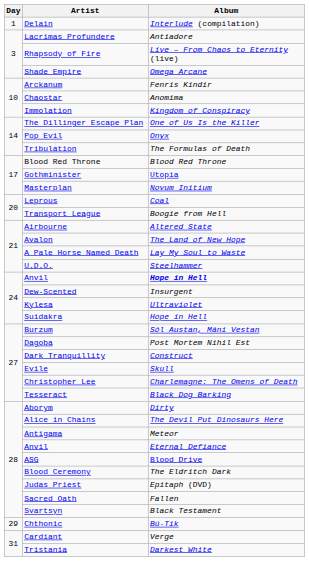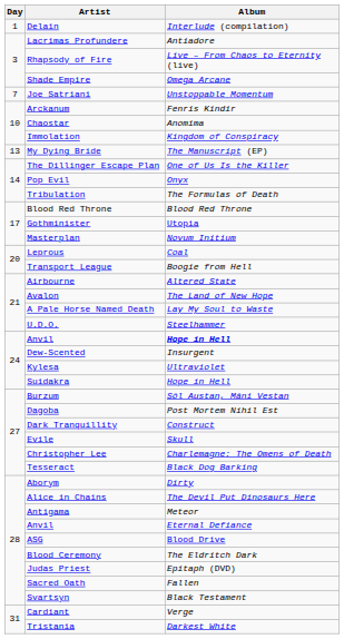+ row: 7 | Joe Satriani | Unstoppable Momentum
+ row: 13 | My Dying Bride | The Manuscript (EP)
- row: 29 | Chthonic | Bú-Tik
